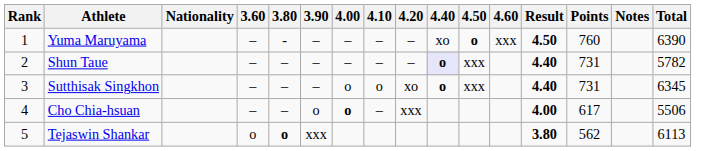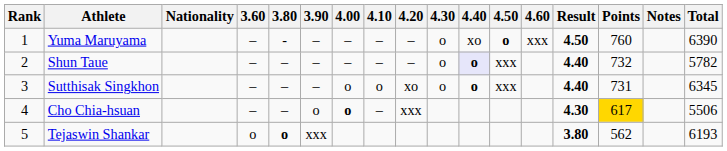+ column: 4.30 | o | o | o
Shun Taue | Points: 731 -> 732
Cho Chia-hsuan | Result: 4.00 -> 4.30
Cho Chia-hsuan | Points: no background -> gold background
Tejaswin Shankar | Total: 6113 -> 6193
